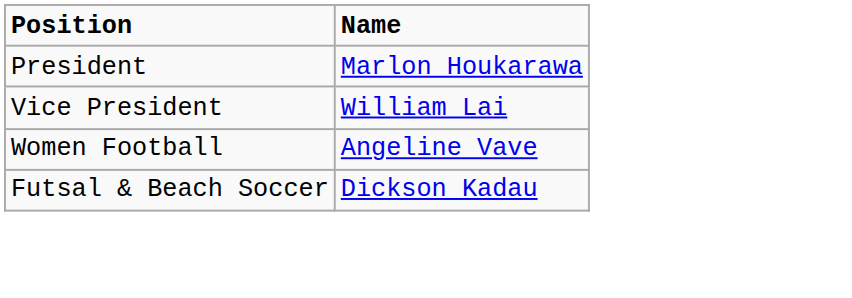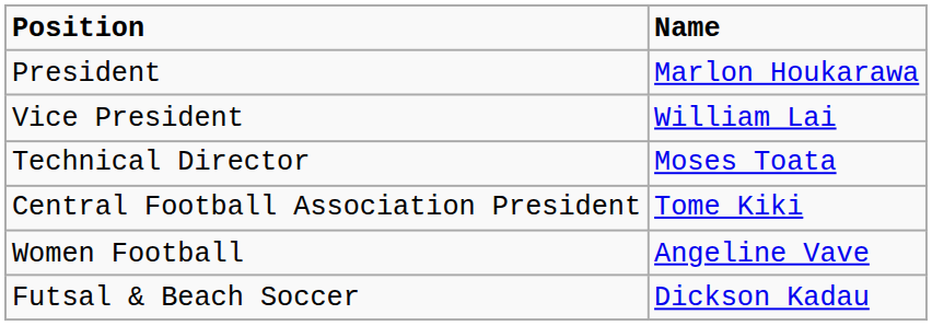+ row: Technical Director | Moses Toata
+ row: Central Football Association President | Tome Kiki
